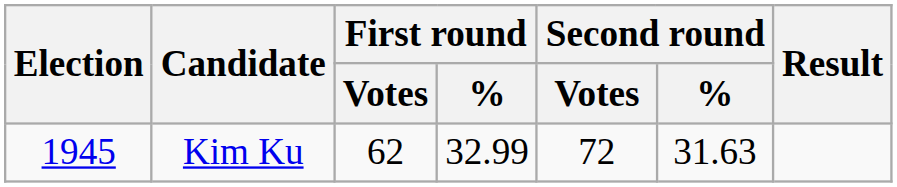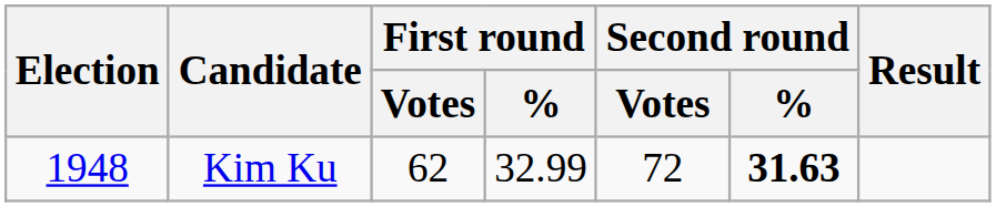Kim Ku | Election: 1945 -> 1948
Kim Ku | Second round / %: normal -> bold
